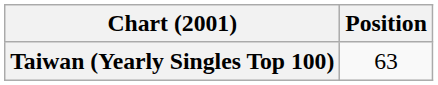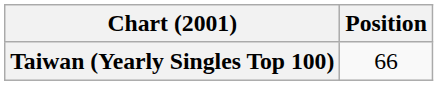Taiwan (Yearly Singles Top 100) | Position: 63 -> 66
